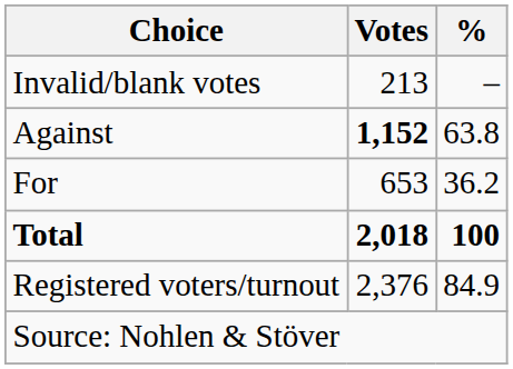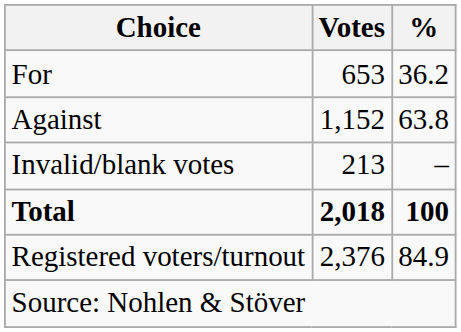rows swapped: For <-> Invalid/blank votes
Against | Votes: bold -> normal
